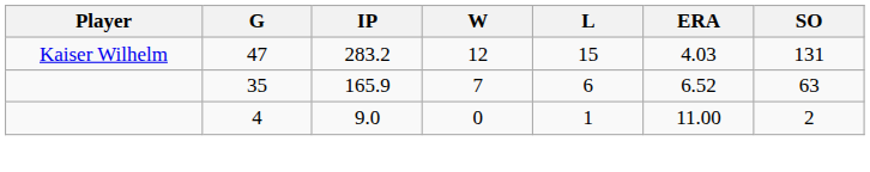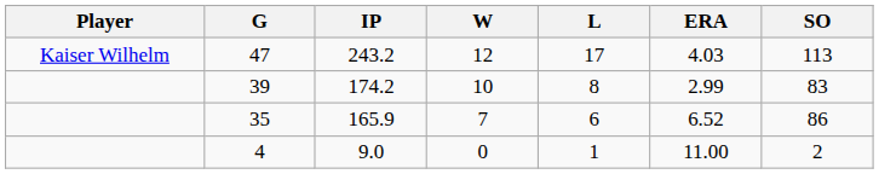47 | IP: 283.2 -> 243.2
47 | L: 15 -> 17
47 | SO: 131 -> 113
+ row: 39 | 174.2 | 10 | 8 | 2.99 | 83
35 | SO: 63 -> 86
